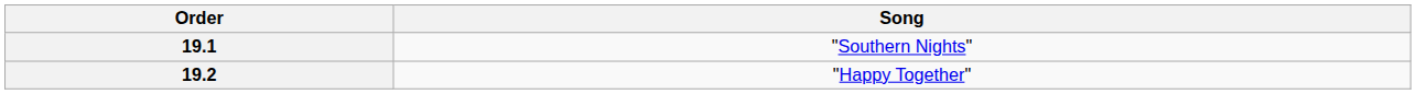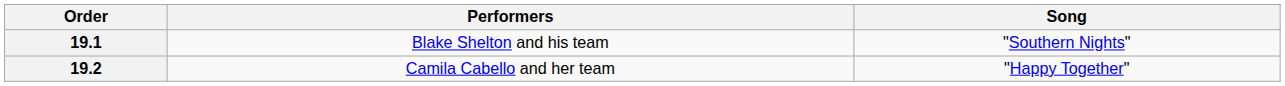+ column: Performers | Blake Shelton and his team | Camila Cabello and her team
